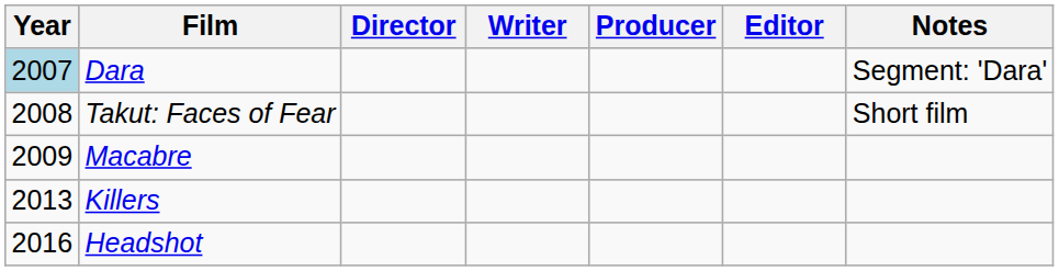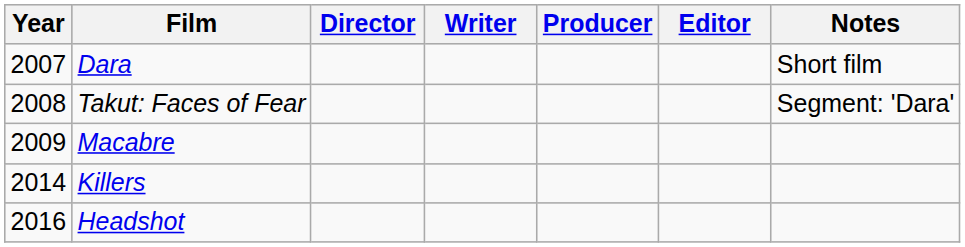Dara | Year: lightblue background -> no background
Dara | Notes: Segment: 'Dara' -> Short film
Takut: Faces of Fear | Notes: Short film -> Segment: 'Dara'
Killers | Year: 2013 -> 2014
